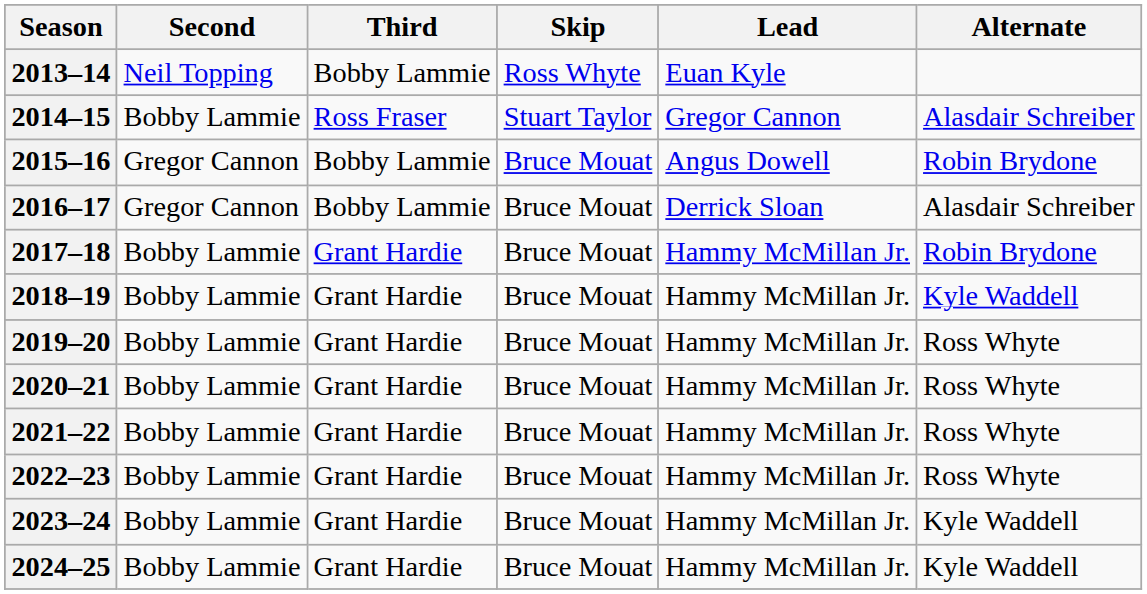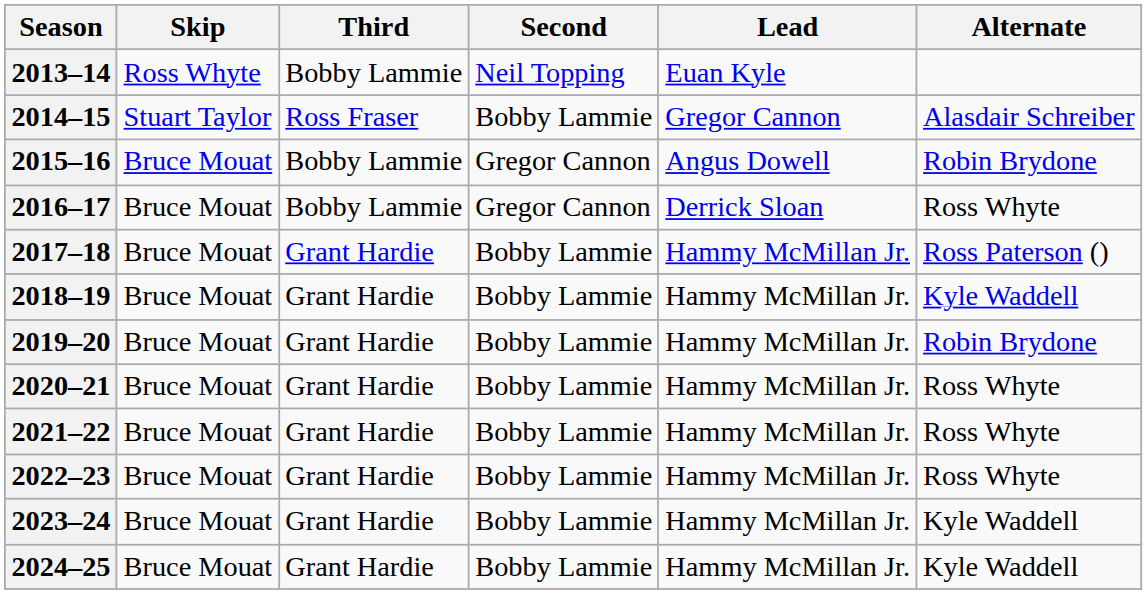columns swapped: Skip <-> Second
2016–17 | Alternate: Alasdair Schreiber -> Ross Whyte
2017–18 | Alternate: Robin Brydone -> Ross Paterson ()
2019–20 | Alternate: Ross Whyte -> Robin Brydone
